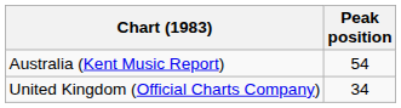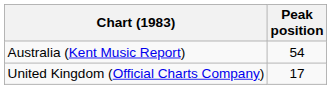United Kingdom (Official Charts Company) | Peak position: 34 -> 17
